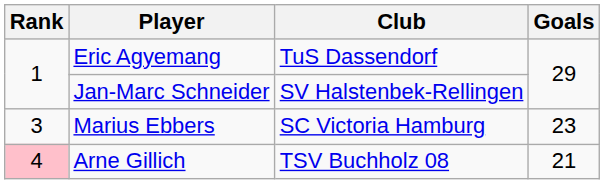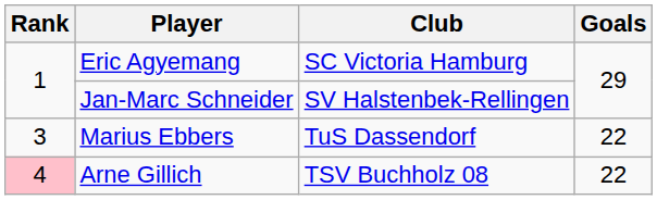Eric Agyemang | Club: TuS Dassendorf -> SC Victoria Hamburg
Marius Ebbers | Club: SC Victoria Hamburg -> TuS Dassendorf
Marius Ebbers | Goals: 23 -> 22
Arne Gillich | Goals: 21 -> 22
